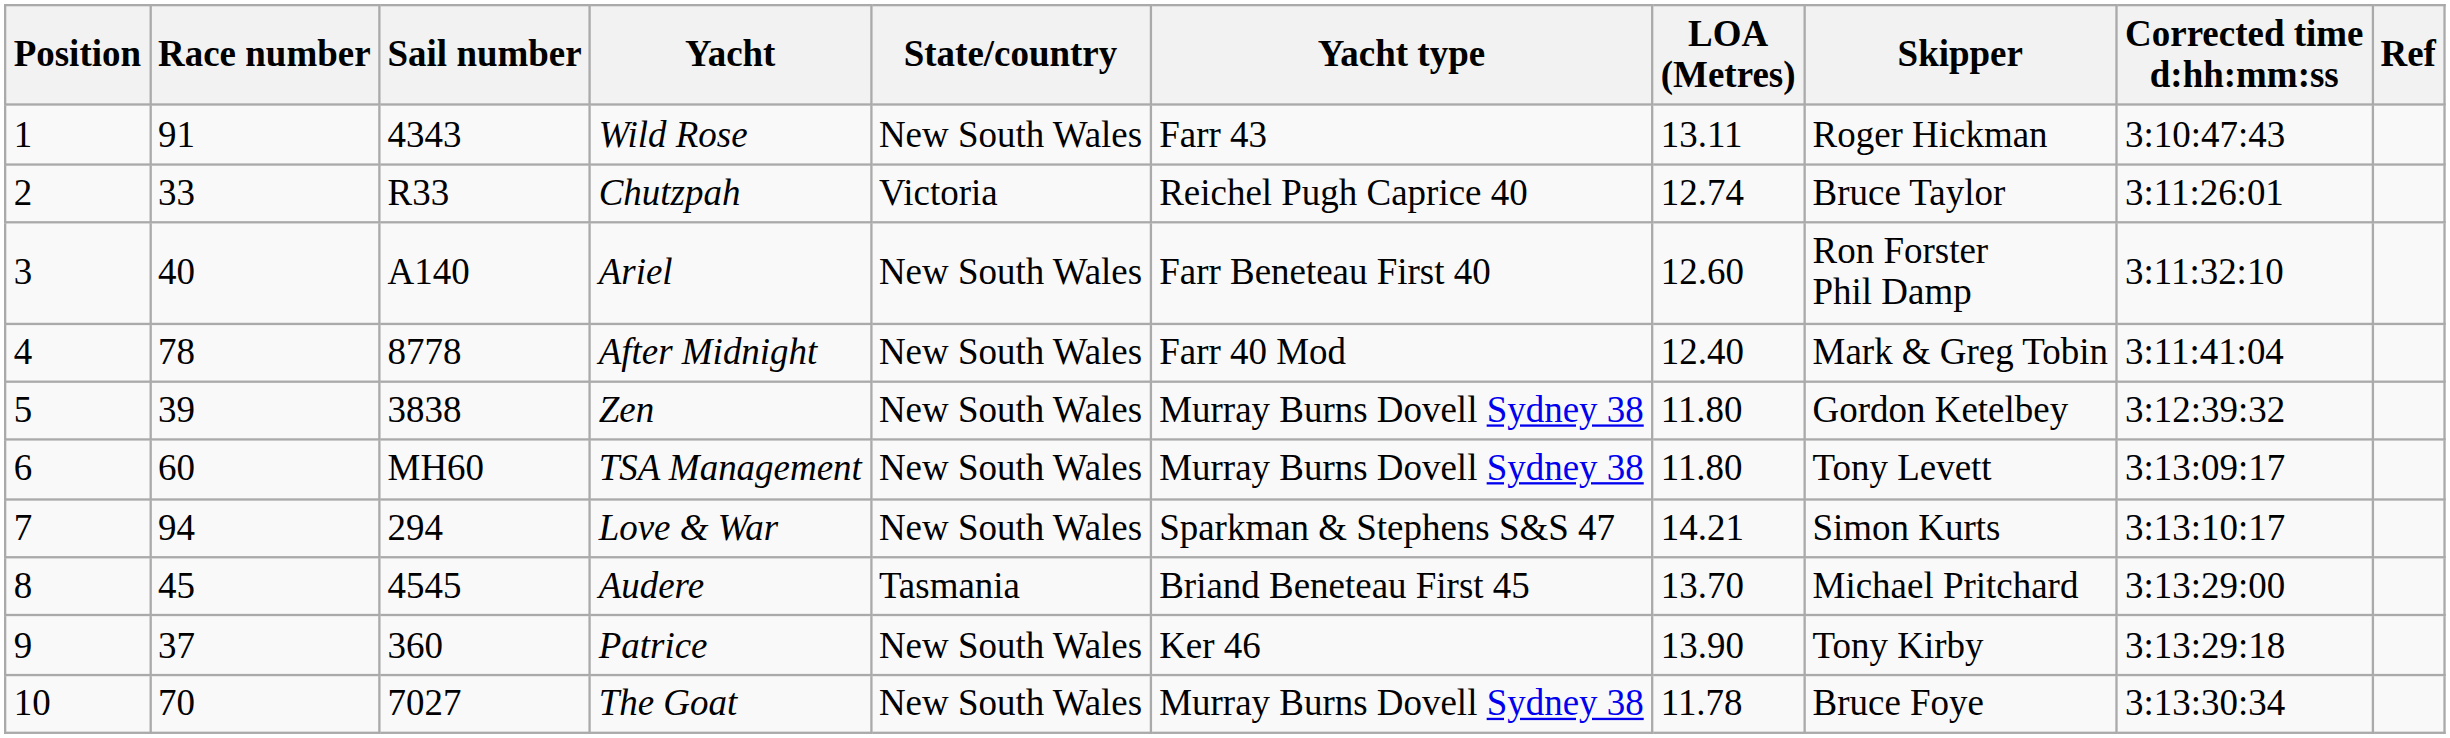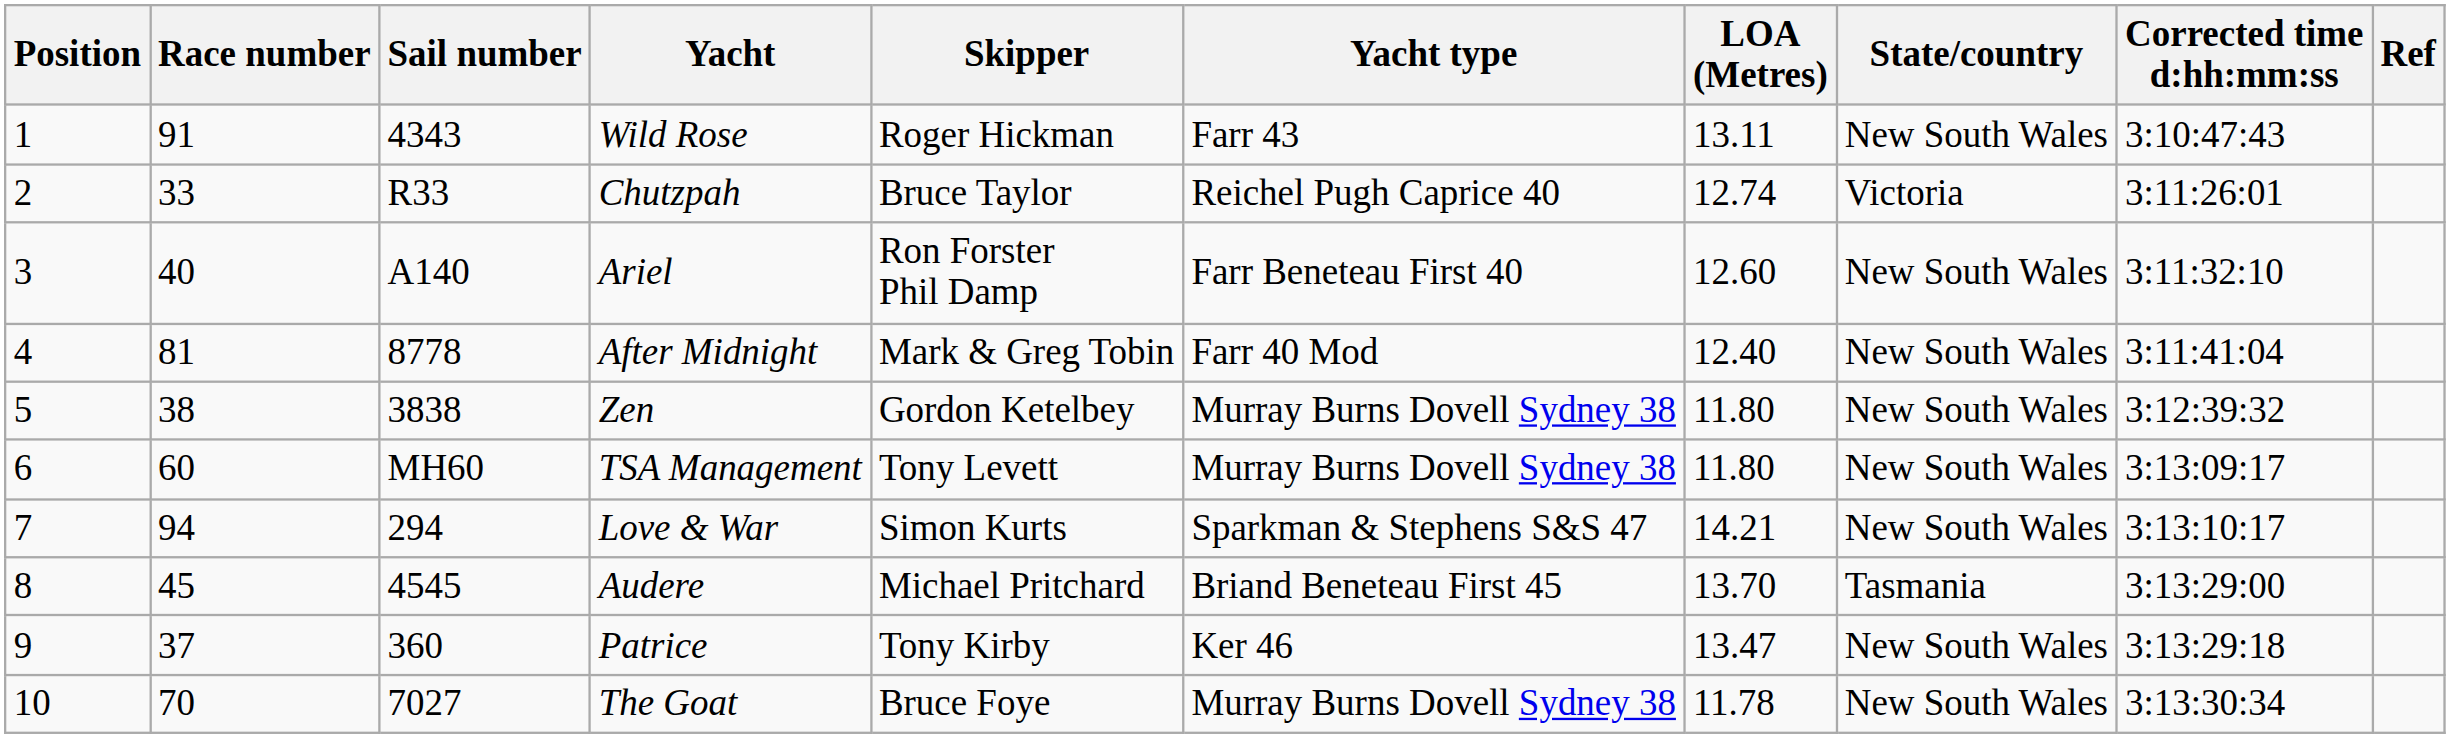columns swapped: State/country <-> Skipper
After Midnight | Race number: 78 -> 81
Zen | Race number: 39 -> 38
Patrice | LOA (Metres): 13.90 -> 13.47
